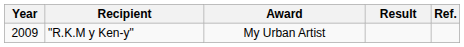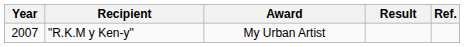"R.K.M y Ken-y" | Year: 2009 -> 2007
